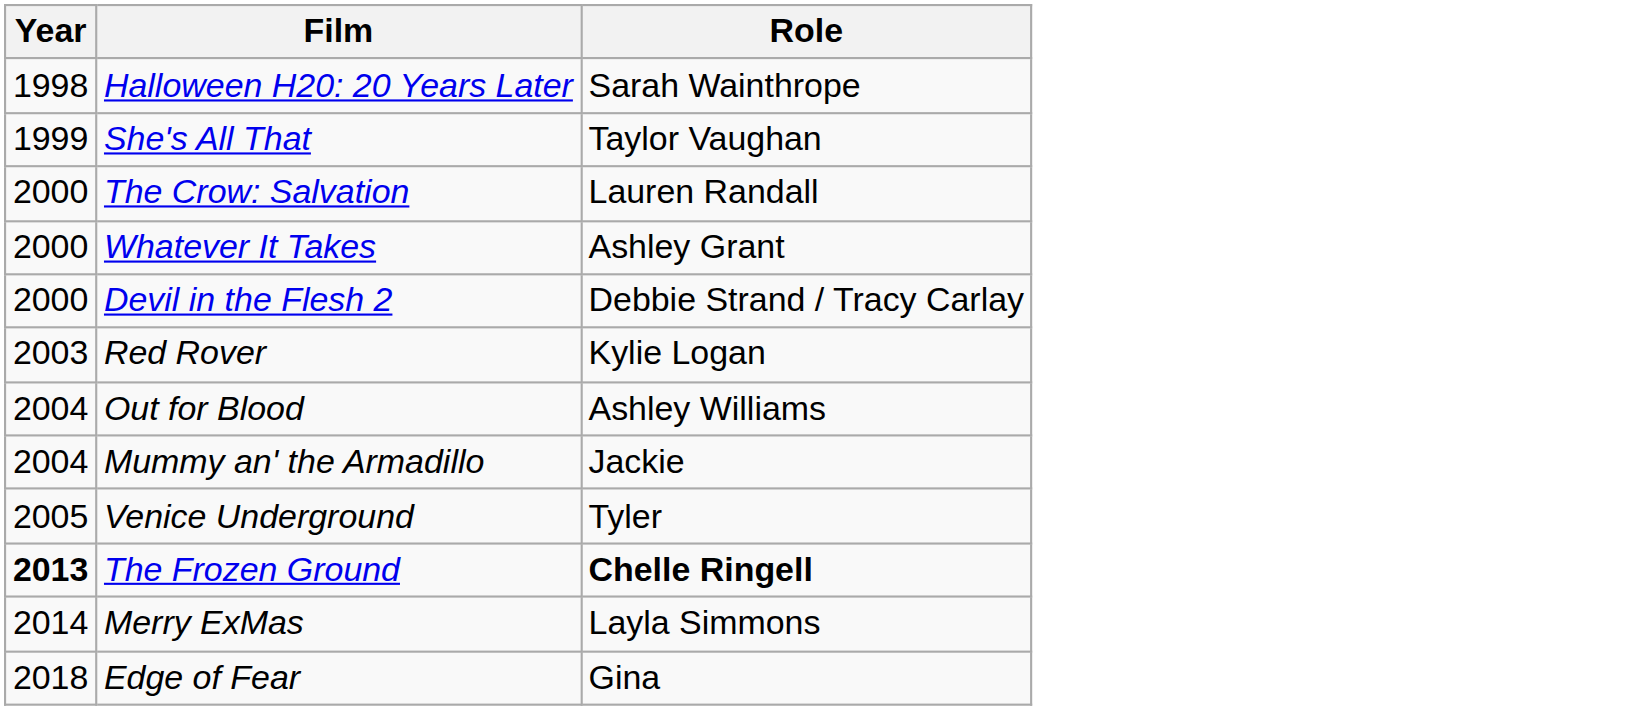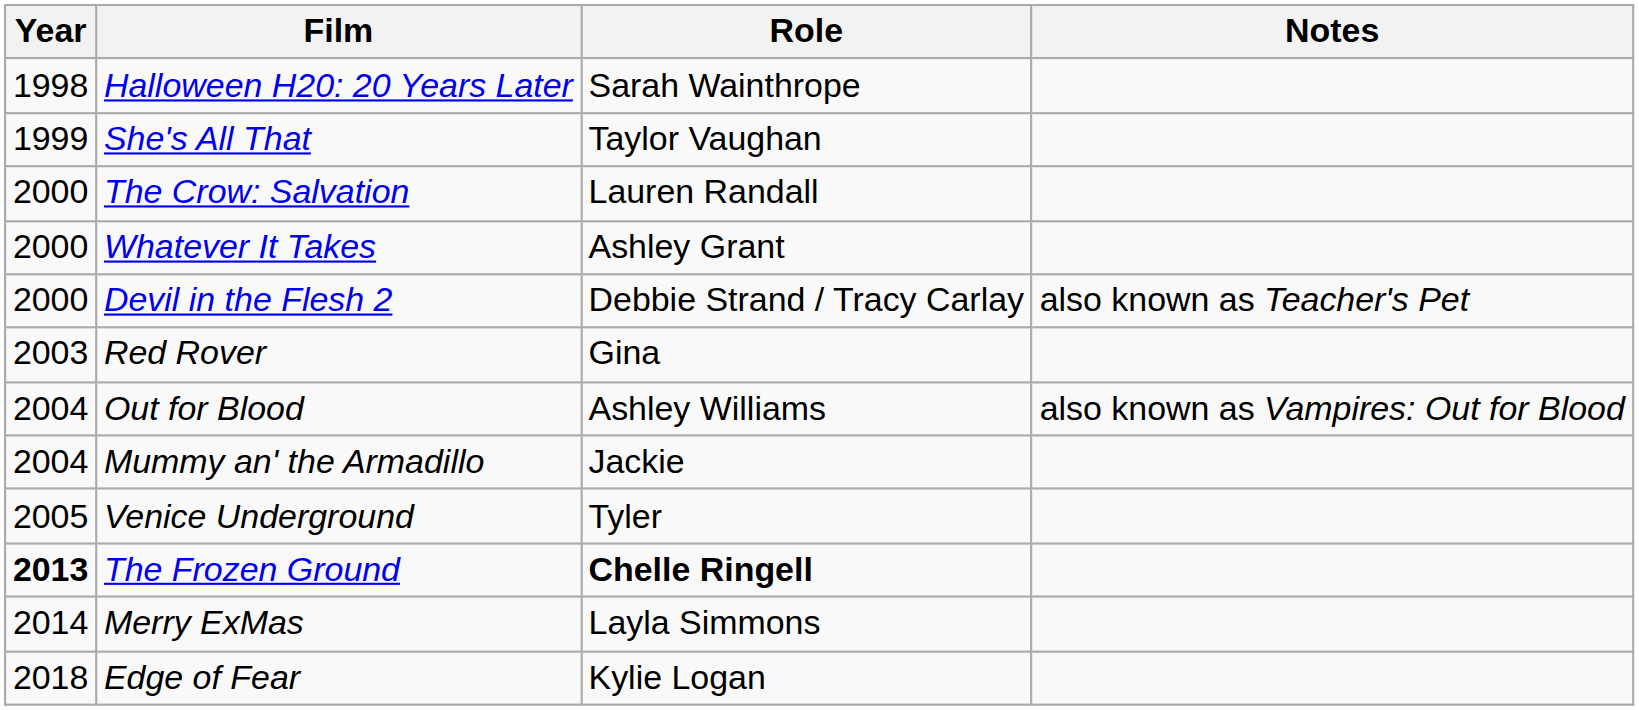+ column: Notes | also known as Teacher's Pet | also known as Vampires: Out for Blood
Red Rover | Role: Kylie Logan -> Gina
Edge of Fear | Role: Gina -> Kylie Logan
